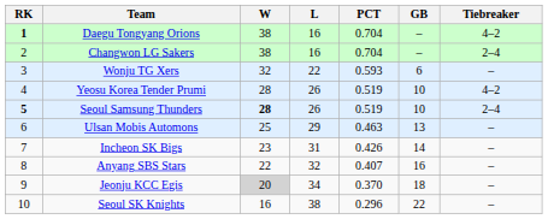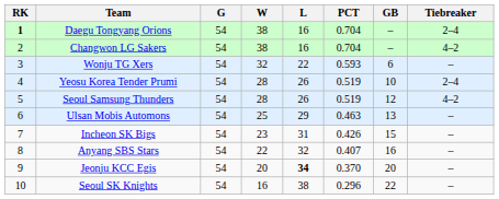+ column: G | 54 | 54 | 54 | 54 | 54 | 54 | 54 | 54 | 54 | 54
Daegu Tongyang Orions | Tiebreaker: 4–2 -> 2–4
Changwon LG Sakers | Tiebreaker: 2–4 -> 4–2
Yeosu Korea Tender Prumi | Tiebreaker: 4–2 -> 2–4
Seoul Samsung Thunders | RK: bold -> normal
Seoul Samsung Thunders | W: bold -> normal
Seoul Samsung Thunders | GB: 10 -> 12
Seoul Samsung Thunders | Tiebreaker: 2–4 -> 4–2
Incheon SK Bigs | GB: 14 -> 15
Jeonju KCC Egis | W: lightgrey background -> no background
Jeonju KCC Egis | L: normal -> bold
Jeonju KCC Egis | GB: 18 -> 20
